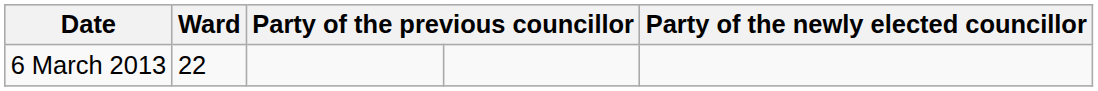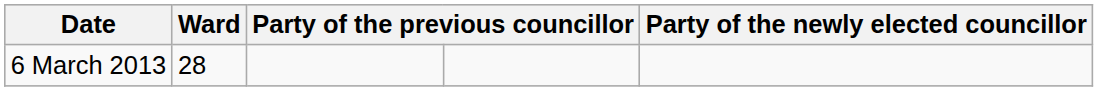6 March 2013 | Ward: 22 -> 28
